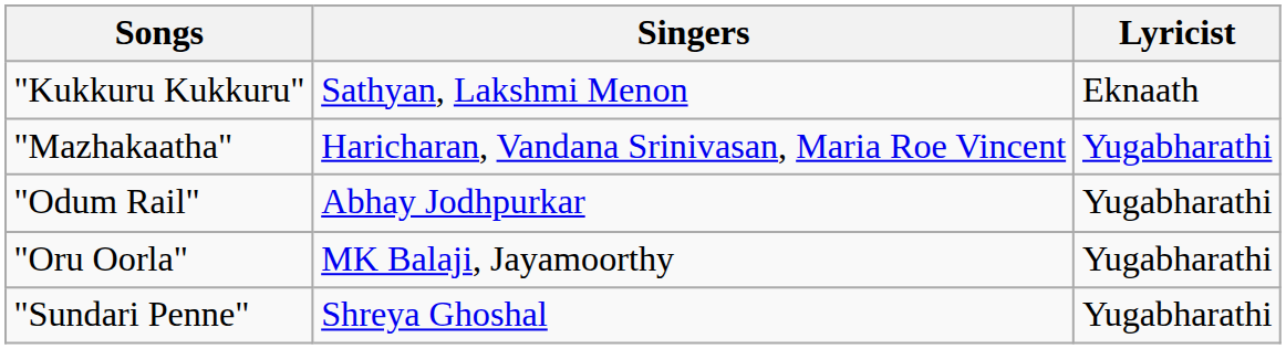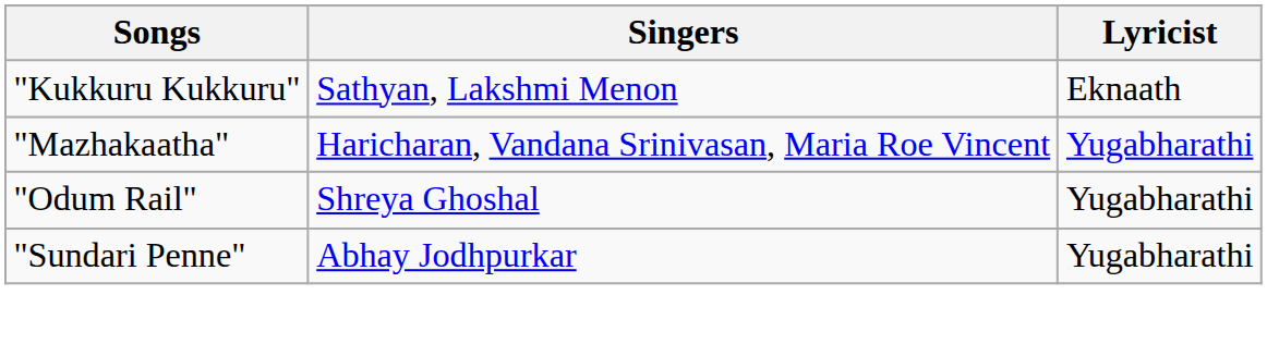"Odum Rail" | Singers: Abhay Jodhpurkar -> Shreya Ghoshal
- row: "Oru Oorla" | MK Balaji, Jayamoorthy | Yugabharathi
"Sundari Penne" | Singers: Shreya Ghoshal -> Abhay Jodhpurkar
